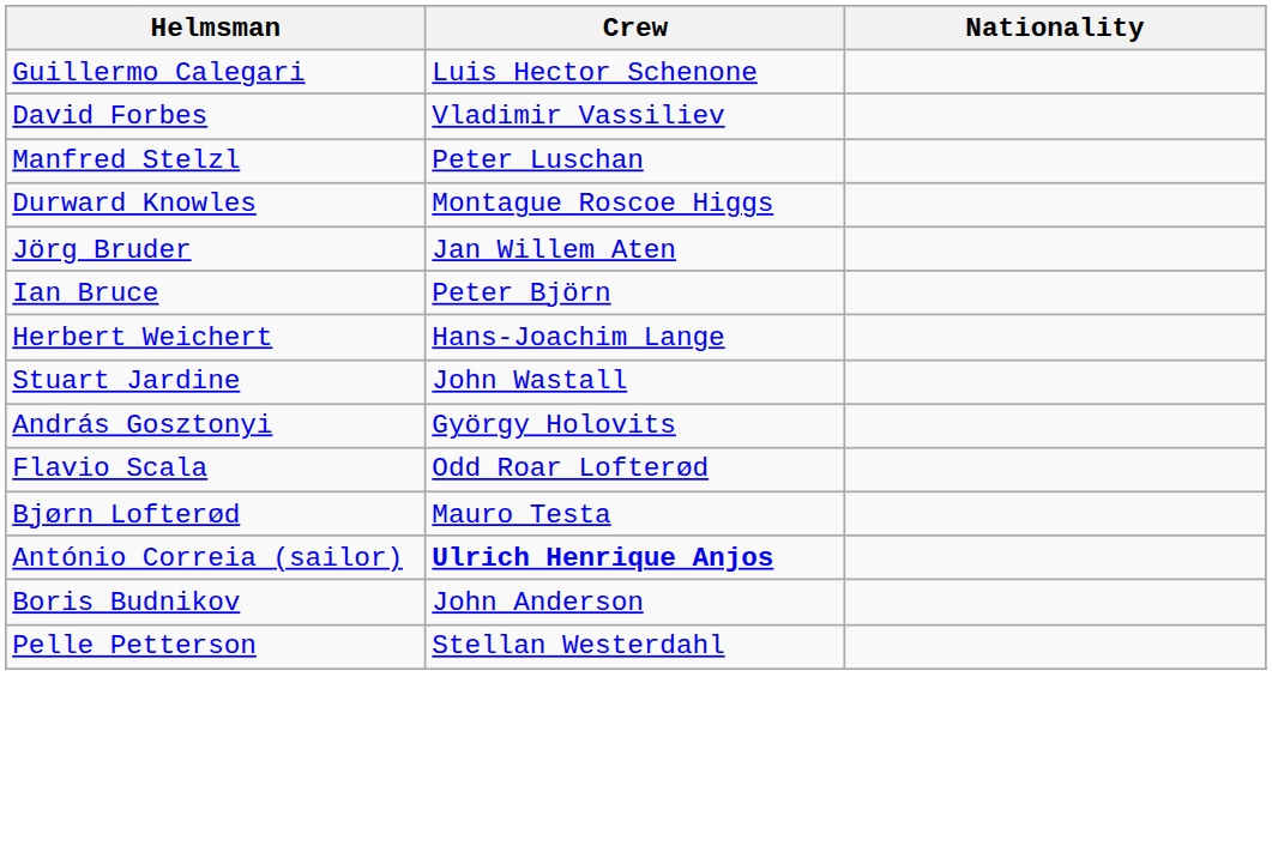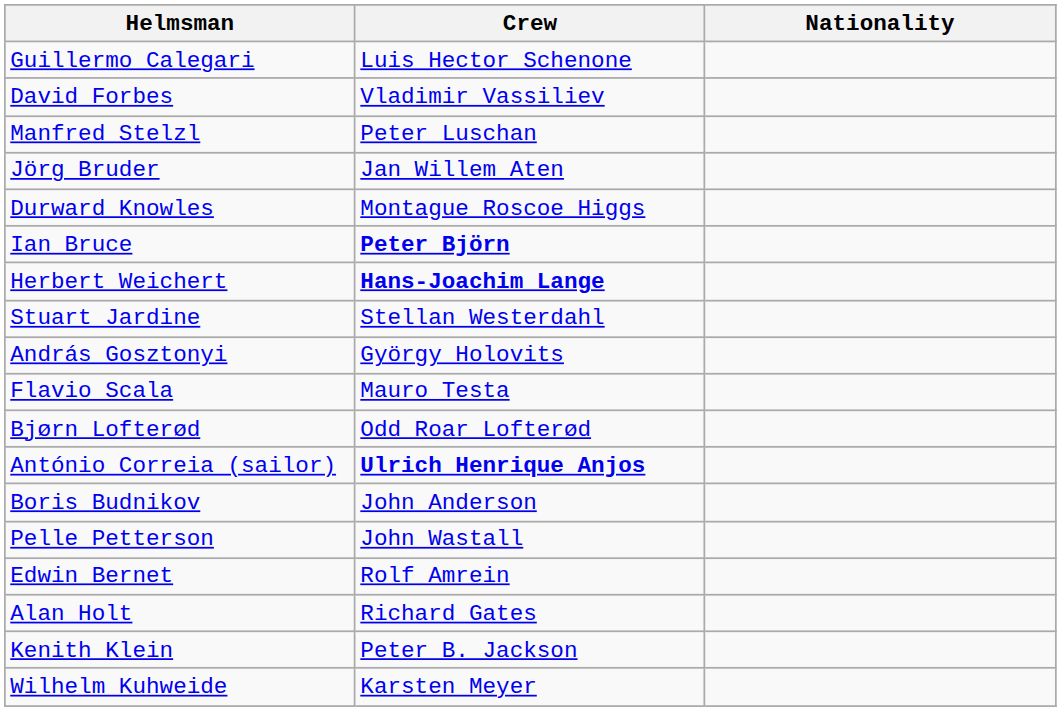rows swapped: Durward Knowles <-> Jörg Bruder
Ian Bruce | Crew: normal -> bold
Herbert Weichert | Crew: normal -> bold
Stuart Jardine | Crew: John Wastall -> Stellan Westerdahl
Flavio Scala | Crew: Odd Roar Lofterød -> Mauro Testa
Bjørn Lofterød | Crew: Mauro Testa -> Odd Roar Lofterød
Pelle Petterson | Crew: Stellan Westerdahl -> John Wastall
+ row: Edwin Bernet | Rolf Amrein
+ row: Alan Holt | Richard Gates
+ row: Kenith Klein | Peter B. Jackson
+ row: Wilhelm Kuhweide | Karsten Meyer
